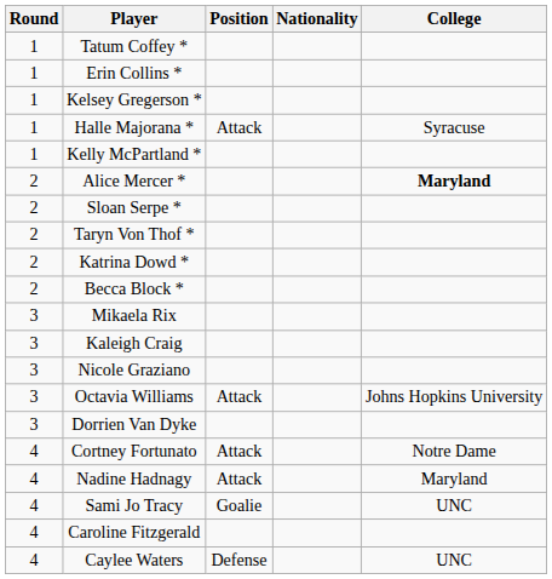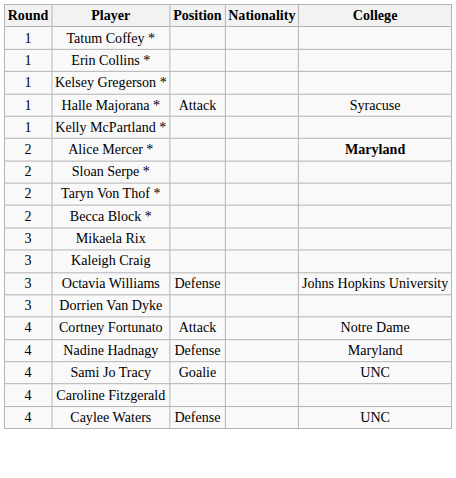- row: 2 | Katrina Dowd *
- row: 3 | Nicole Graziano
Octavia Williams | Position: Attack -> Defense
Nadine Hadnagy | Position: Attack -> Defense
